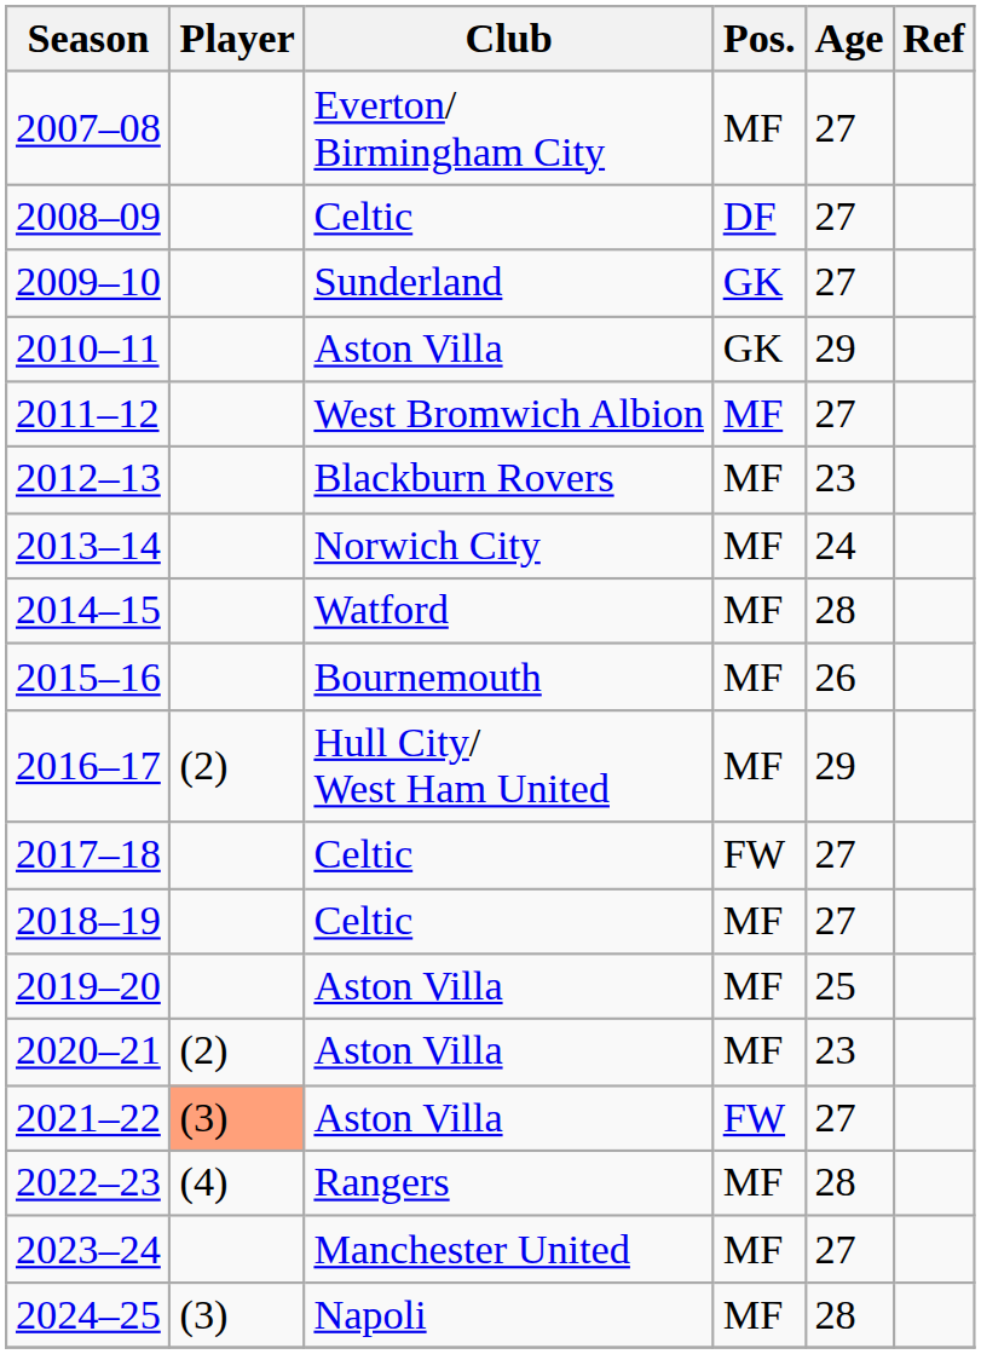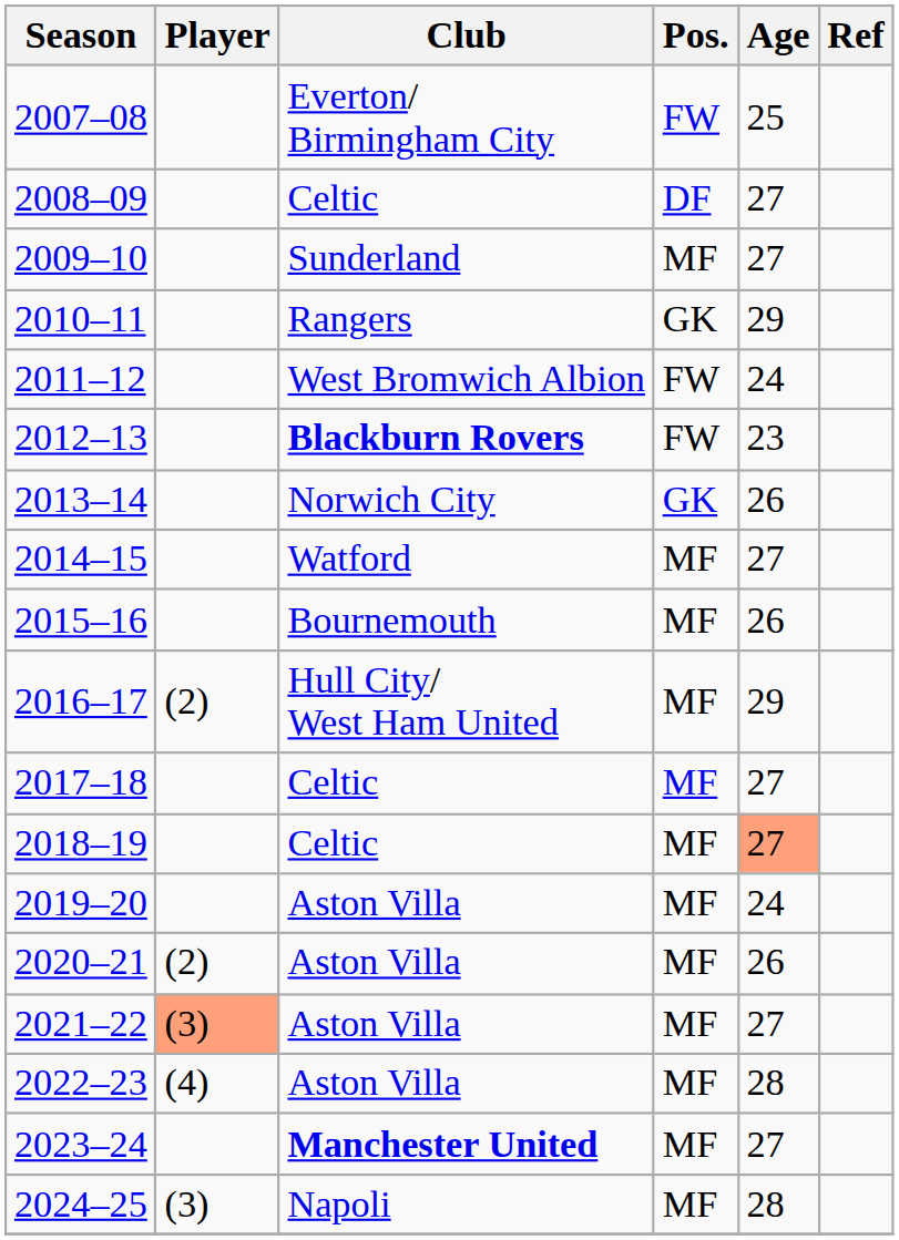2007–08 | Pos.: MF -> FW
2007–08 | Age: 27 -> 25
2009–10 | Pos.: GK -> MF
2010–11 | Club: Aston Villa -> Rangers
2011–12 | Pos.: MF -> FW
2011–12 | Age: 27 -> 24
2012–13 | Club: normal -> bold
2012–13 | Pos.: MF -> FW
2013–14 | Pos.: MF -> GK
2013–14 | Age: 24 -> 26
2014–15 | Age: 28 -> 27
2017–18 | Pos.: FW -> MF
2018–19 | Age: no background -> lightsalmon background
2019–20 | Age: 25 -> 24
2020–21 | Age: 23 -> 26
2021–22 | Pos.: FW -> MF
2022–23 | Club: Rangers -> Aston Villa
2023–24 | Club: normal -> bold
